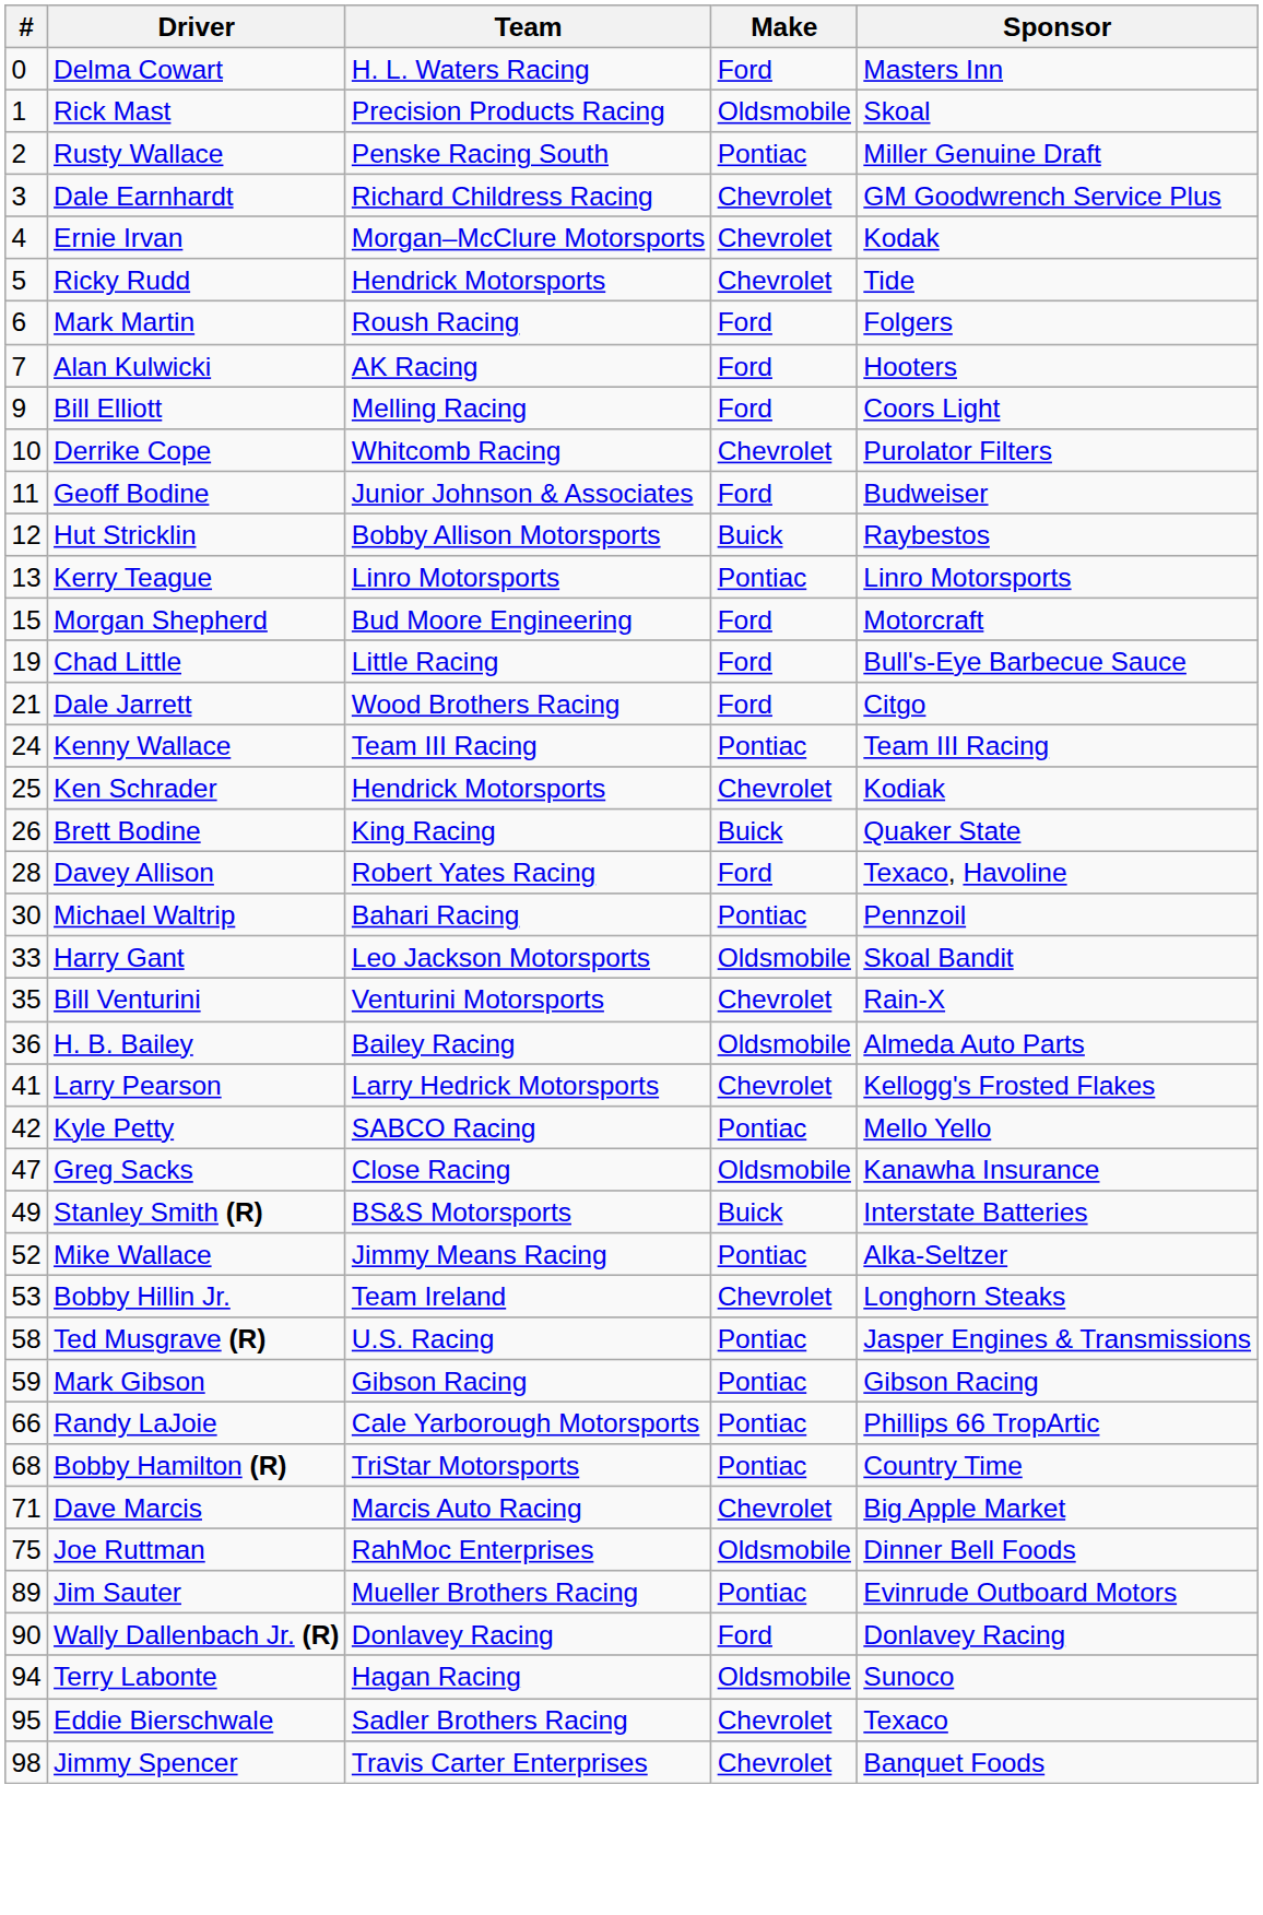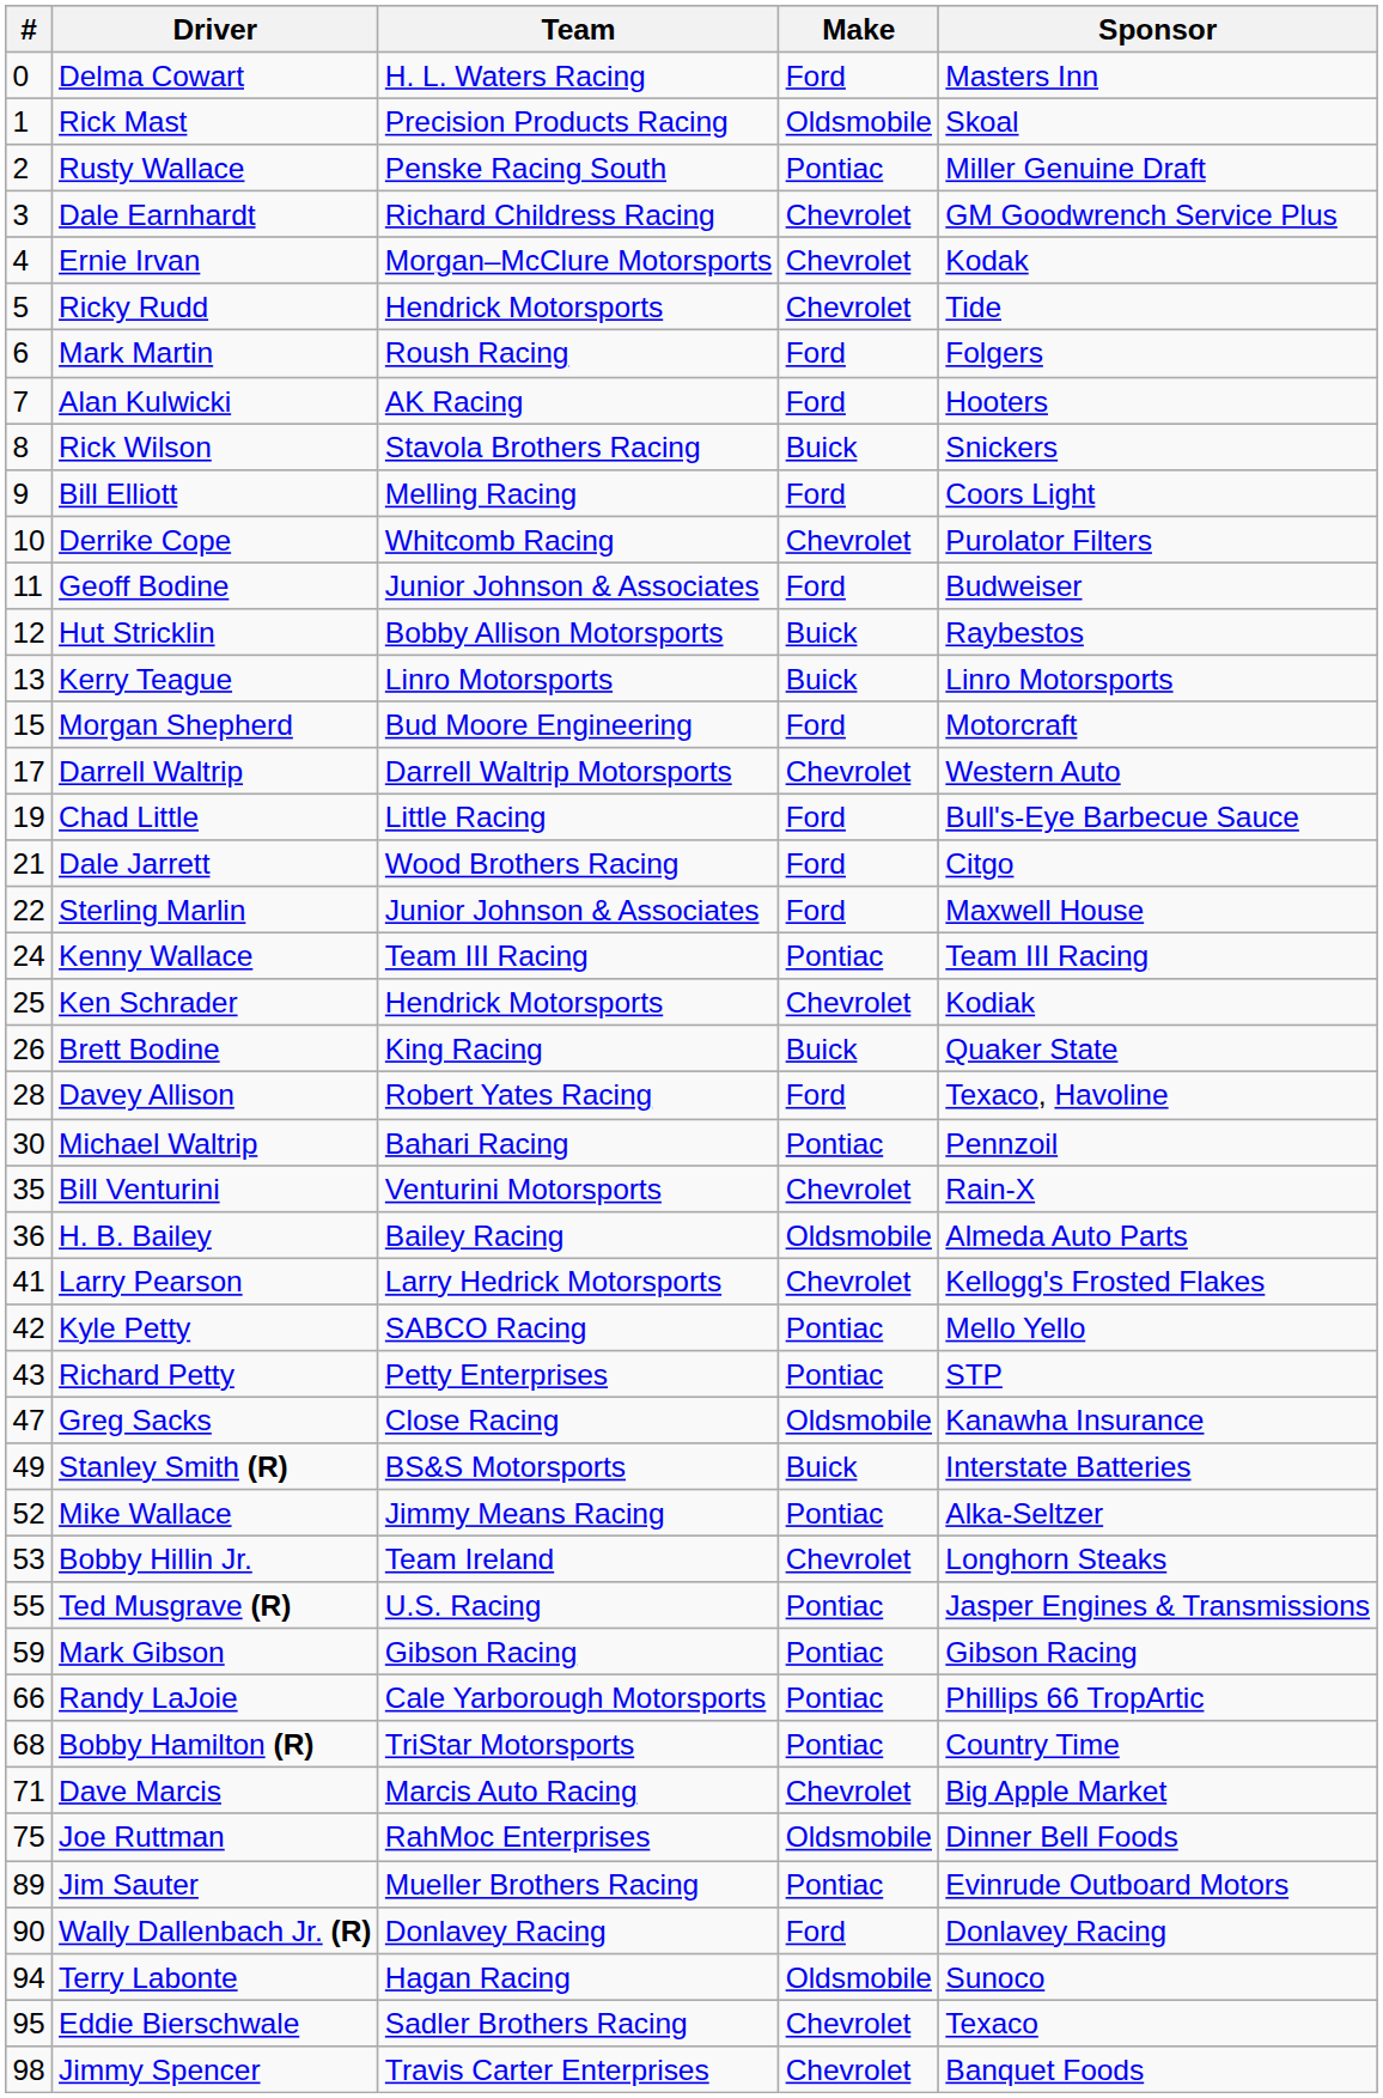+ row: 8 | Rick Wilson | Stavola Brothers Racing | Buick | Snickers
Kerry Teague | Make: Pontiac -> Buick
+ row: 17 | Darrell Waltrip | Darrell Waltrip Motorsports | Chevrolet | Western Auto
+ row: 22 | Sterling Marlin | Junior Johnson & Associates | Ford | Maxwell House
- row: 33 | Harry Gant | Leo Jackson Motorsports | Oldsmobile | Skoal Bandit
+ row: 43 | Richard Petty | Petty Enterprises | Pontiac | STP
Ted Musgrave (R) | #: 58 -> 55
